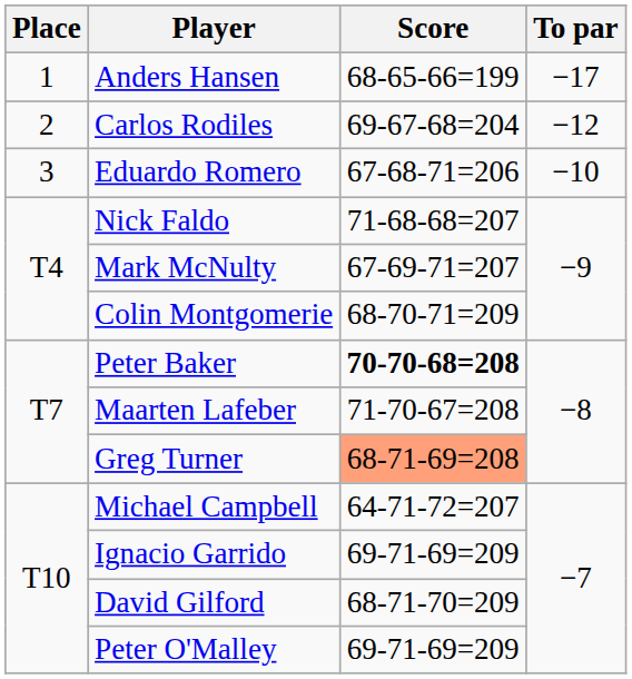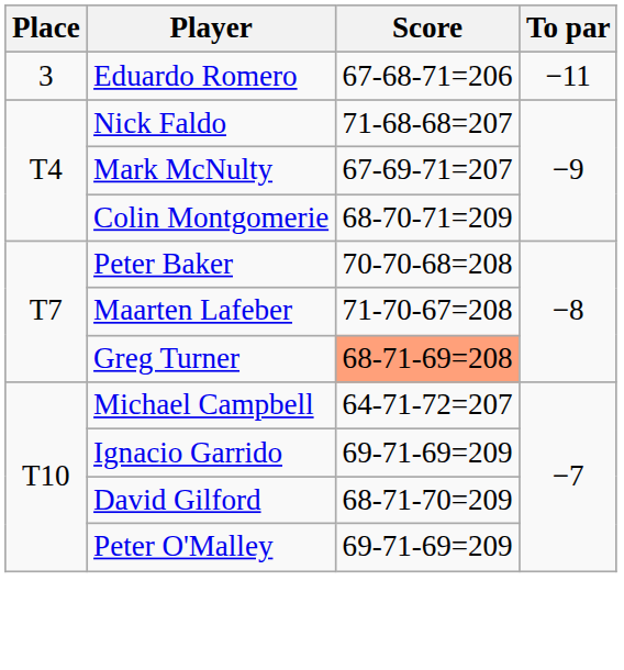- row: 1 | Anders Hansen | 68-65-66=199 | −17
- row: 2 | Carlos Rodiles | 69-67-68=204 | −12
Eduardo Romero | To par: −10 -> −11
Peter Baker | Score: bold -> normal
